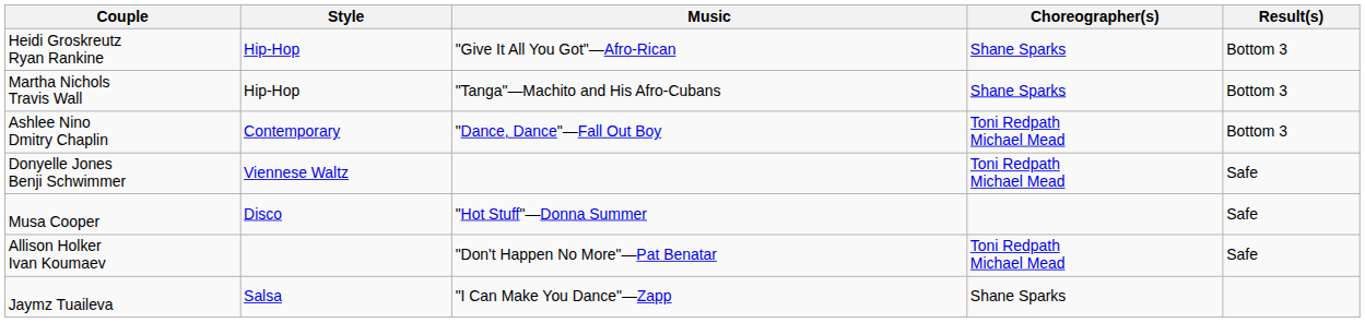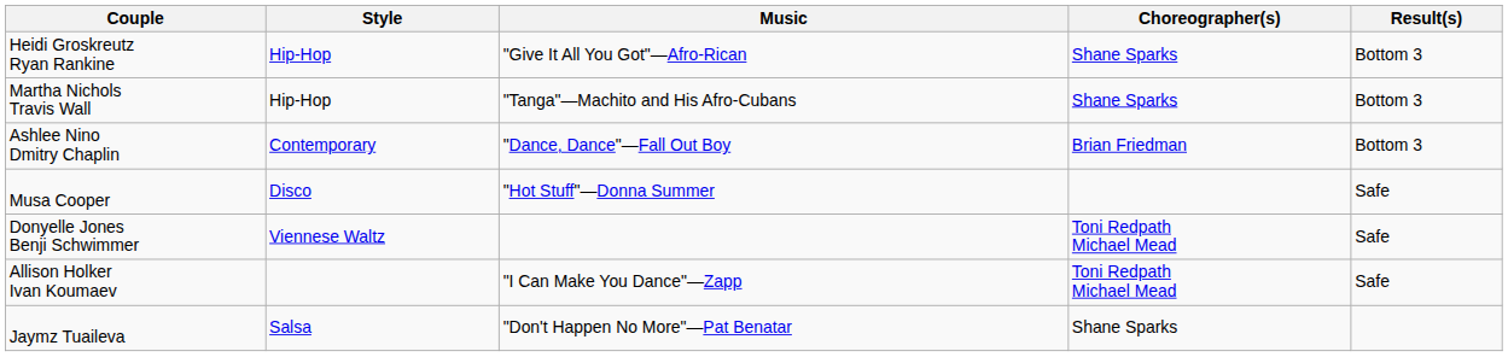Ashlee Nino Dmitry Chaplin | Choreographer(s): Toni Redpath Michael Mead -> Brian Friedman
rows swapped: Musa Cooper <-> Donyelle Jones Benji Schwimmer
Allison Holker Ivan Koumaev | Music: "Don't Happen No More"—Pat Benatar -> "I Can Make You Dance"—Zapp
Jaymz Tuaileva | Music: "I Can Make You Dance"—Zapp -> "Don't Happen No More"—Pat Benatar
